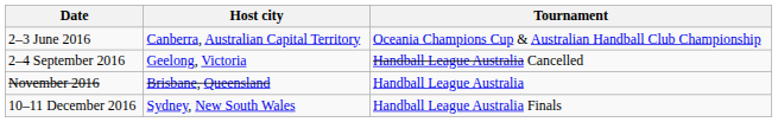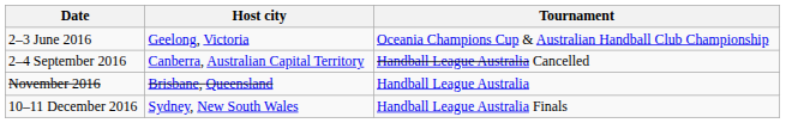2–3 June 2016 | Host city: Canberra, Australian Capital Territory -> Geelong, Victoria
2–4 September 2016 | Host city: Geelong, Victoria -> Canberra, Australian Capital Territory
